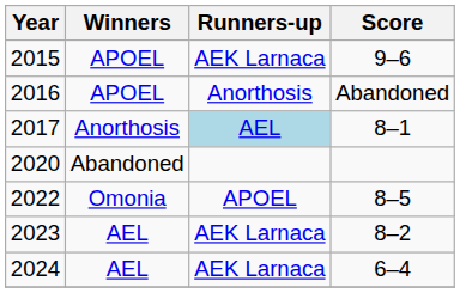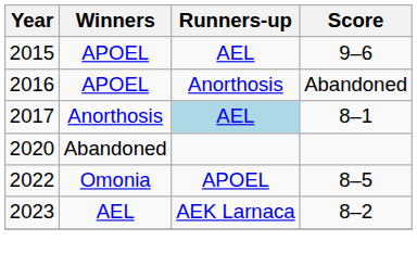2015 | Runners-up: AEK Larnaca -> AEL
- row: 2024 | AEL | AEK Larnaca | 6–4
